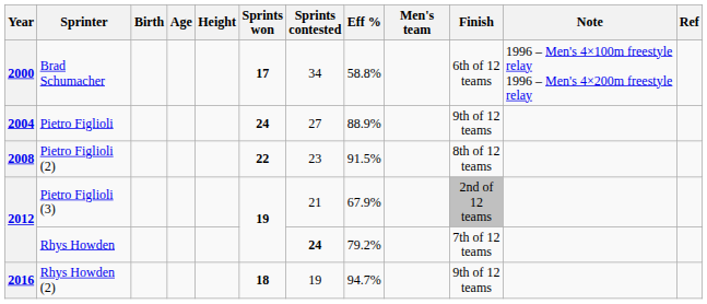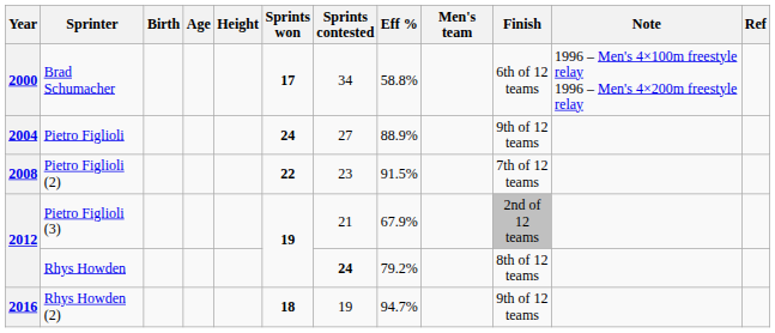Pietro Figlioli (2) | Finish: 8th of 12 teams -> 7th of 12 teams
Rhys Howden | Finish: 7th of 12 teams -> 8th of 12 teams
